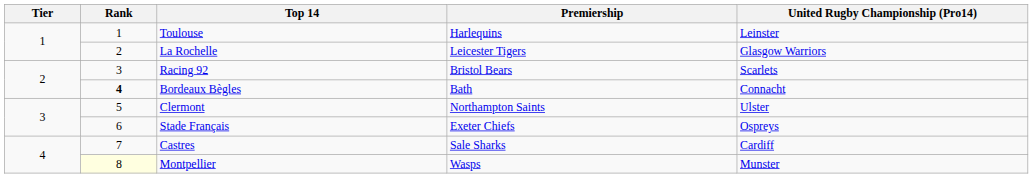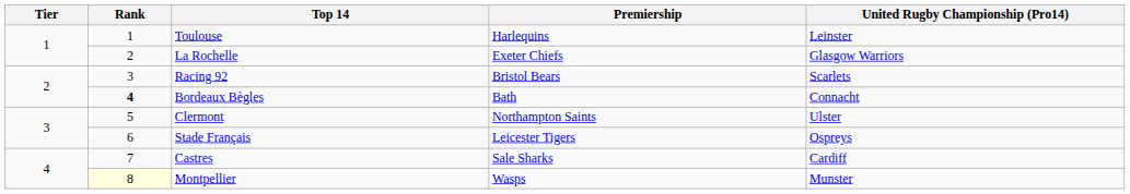La Rochelle | Premiership: Leicester Tigers -> Exeter Chiefs
Stade Français | Premiership: Exeter Chiefs -> Leicester Tigers
